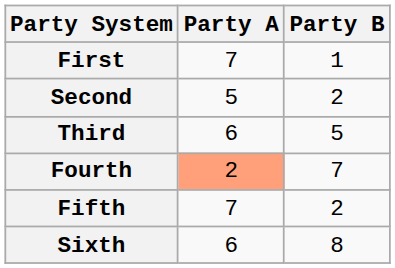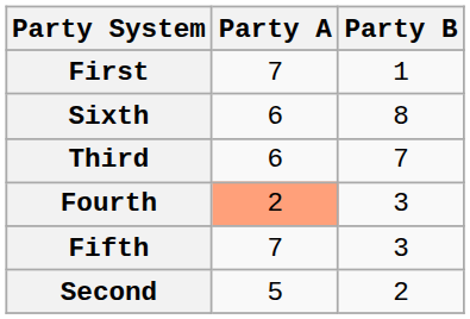rows swapped: Second <-> Sixth
Third | Party B: 5 -> 7
Fourth | Party B: 7 -> 3
Fifth | Party B: 2 -> 3
